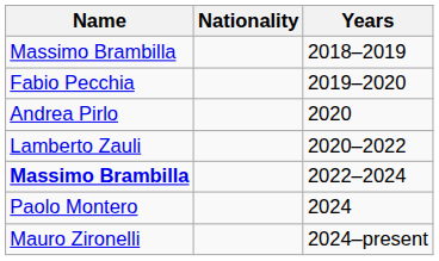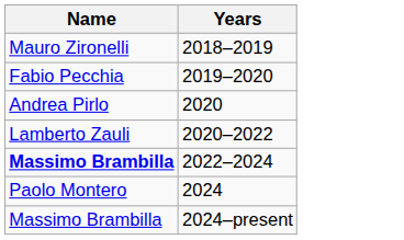- column: Nationality
2018–2019 | Name: Massimo Brambilla -> Mauro Zironelli
2024–present | Name: Mauro Zironelli -> Massimo Brambilla
